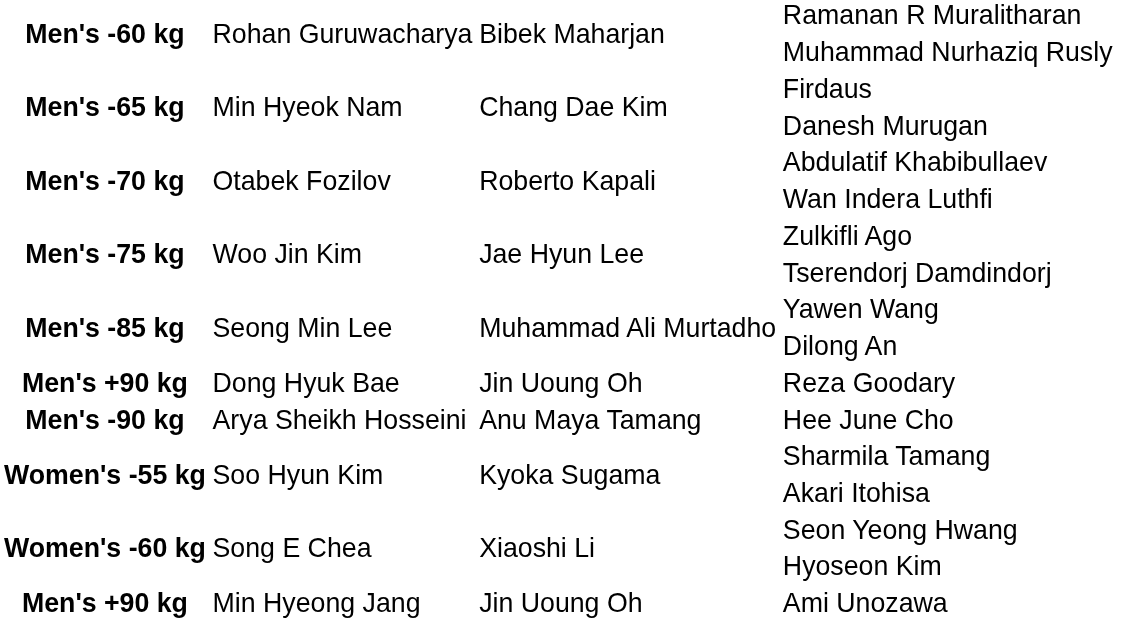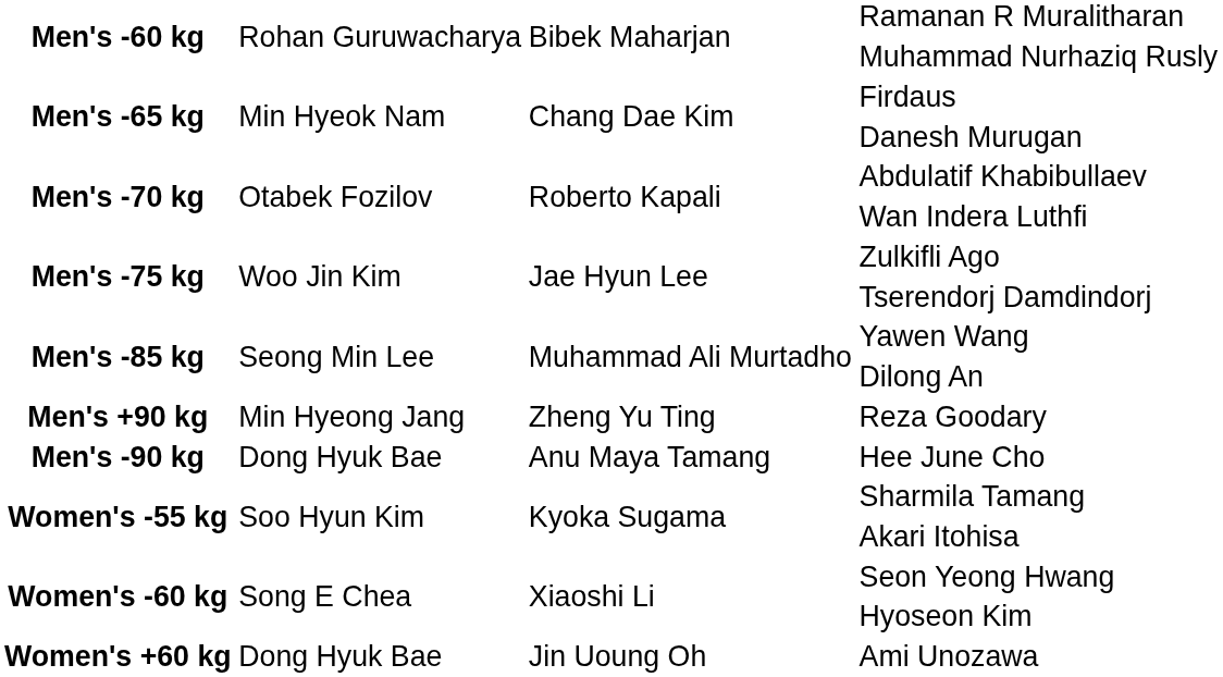Reza Goodary | column 2: Dong Hyuk Bae -> Min Hyeong Jang
Reza Goodary | column 3: Jin Uoung Oh -> Zheng Yu Ting
Hee June Cho | column 2: Arya Sheikh Hosseini -> Dong Hyuk Bae
Ami Unozawa | column 1: Men's +90 kg -> Women's +60 kg
Ami Unozawa | column 2: Min Hyeong Jang -> Dong Hyuk Bae
